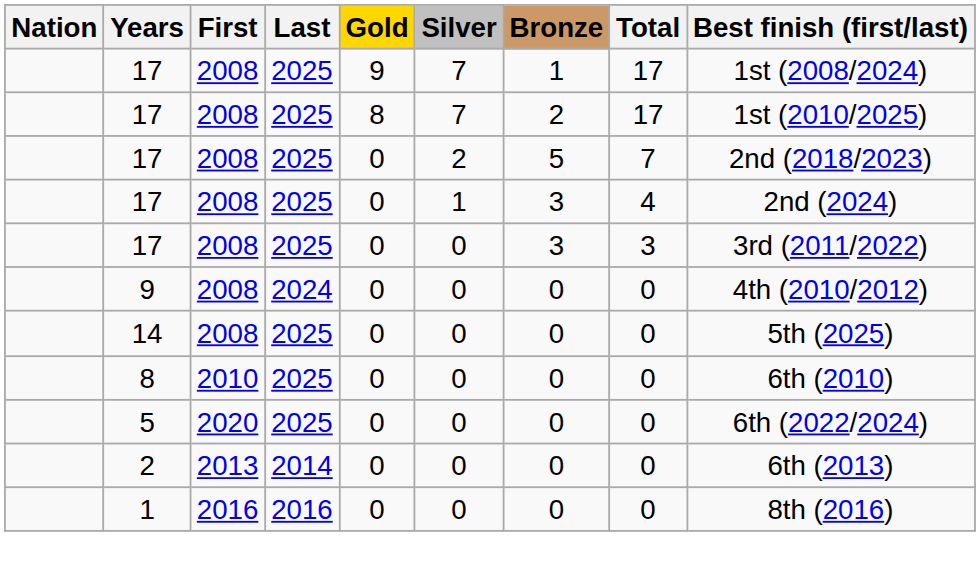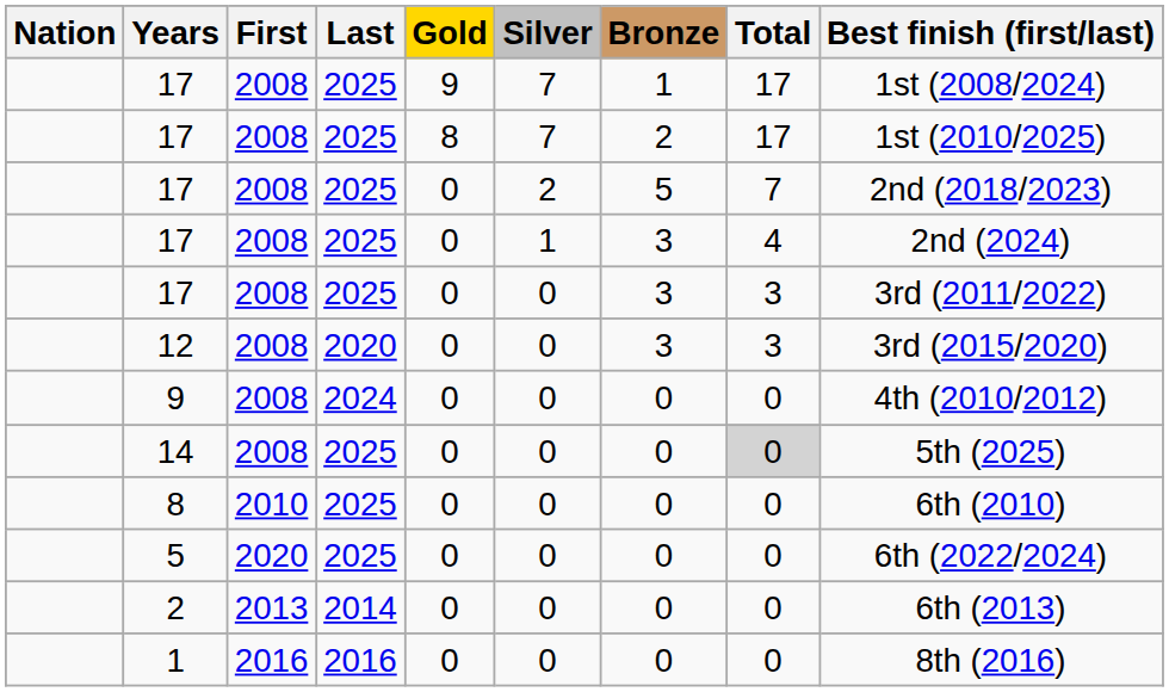+ row: 12 | 2008 | 2020 | 0 | 0 | 3 | 3 | 3rd (2015/2020)
14 | Total: no background -> lightgrey background
